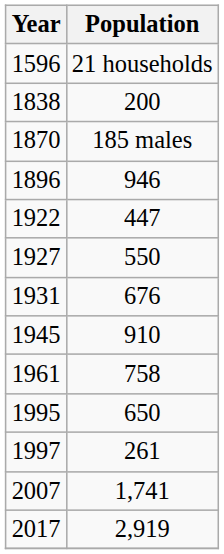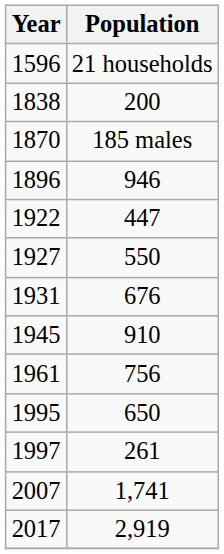1961 | Population: 758 -> 756
